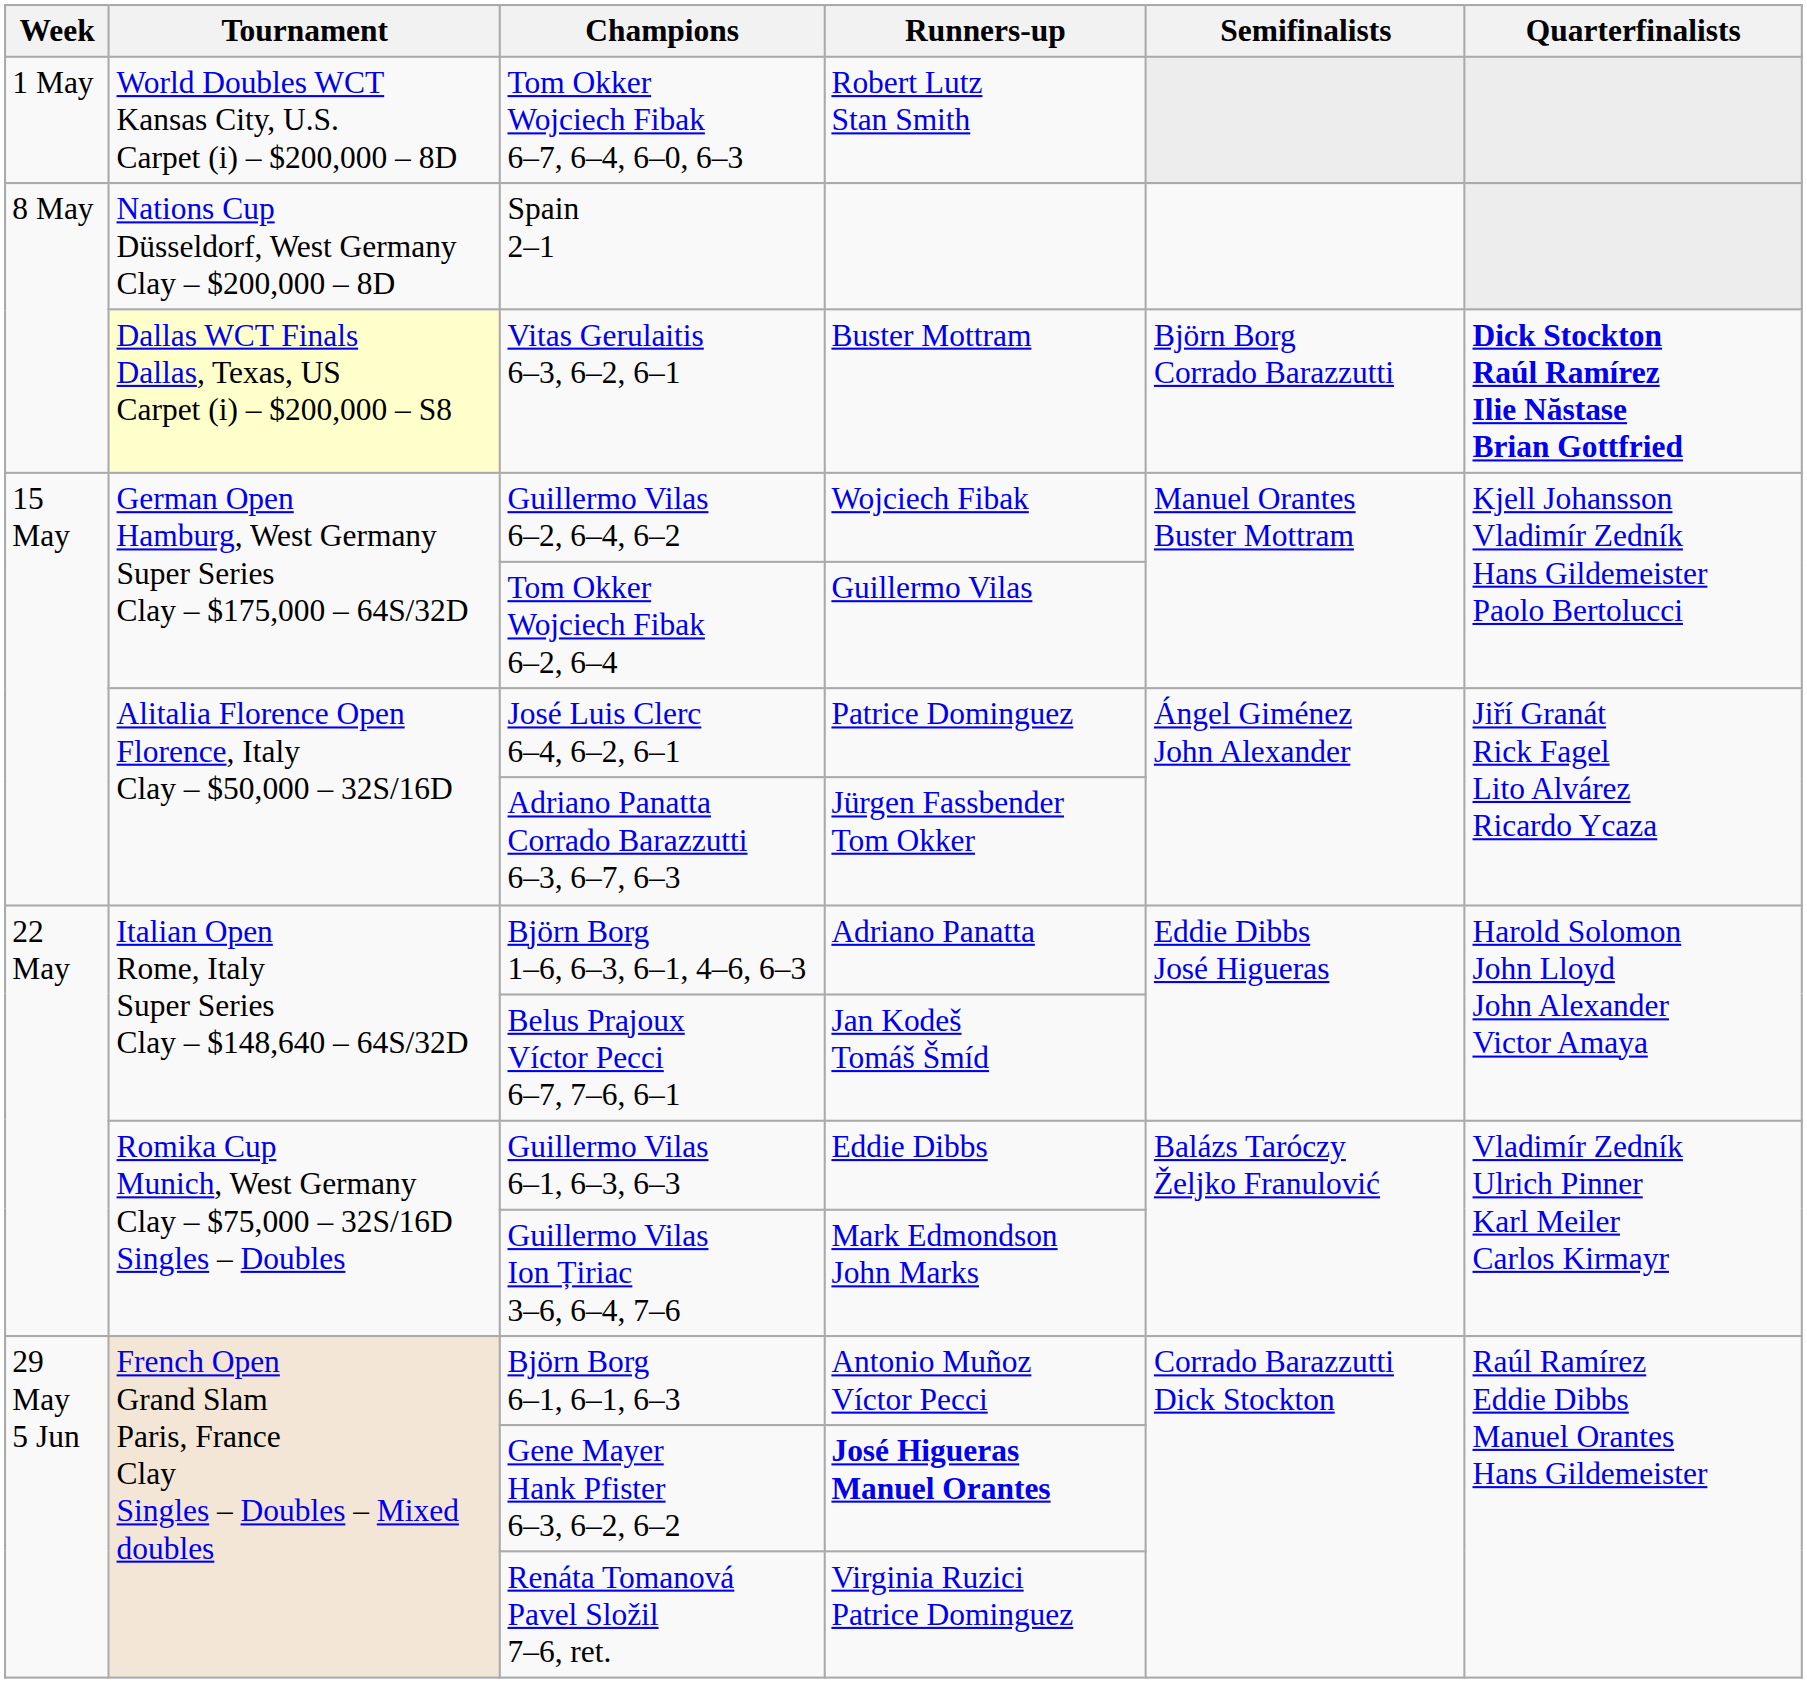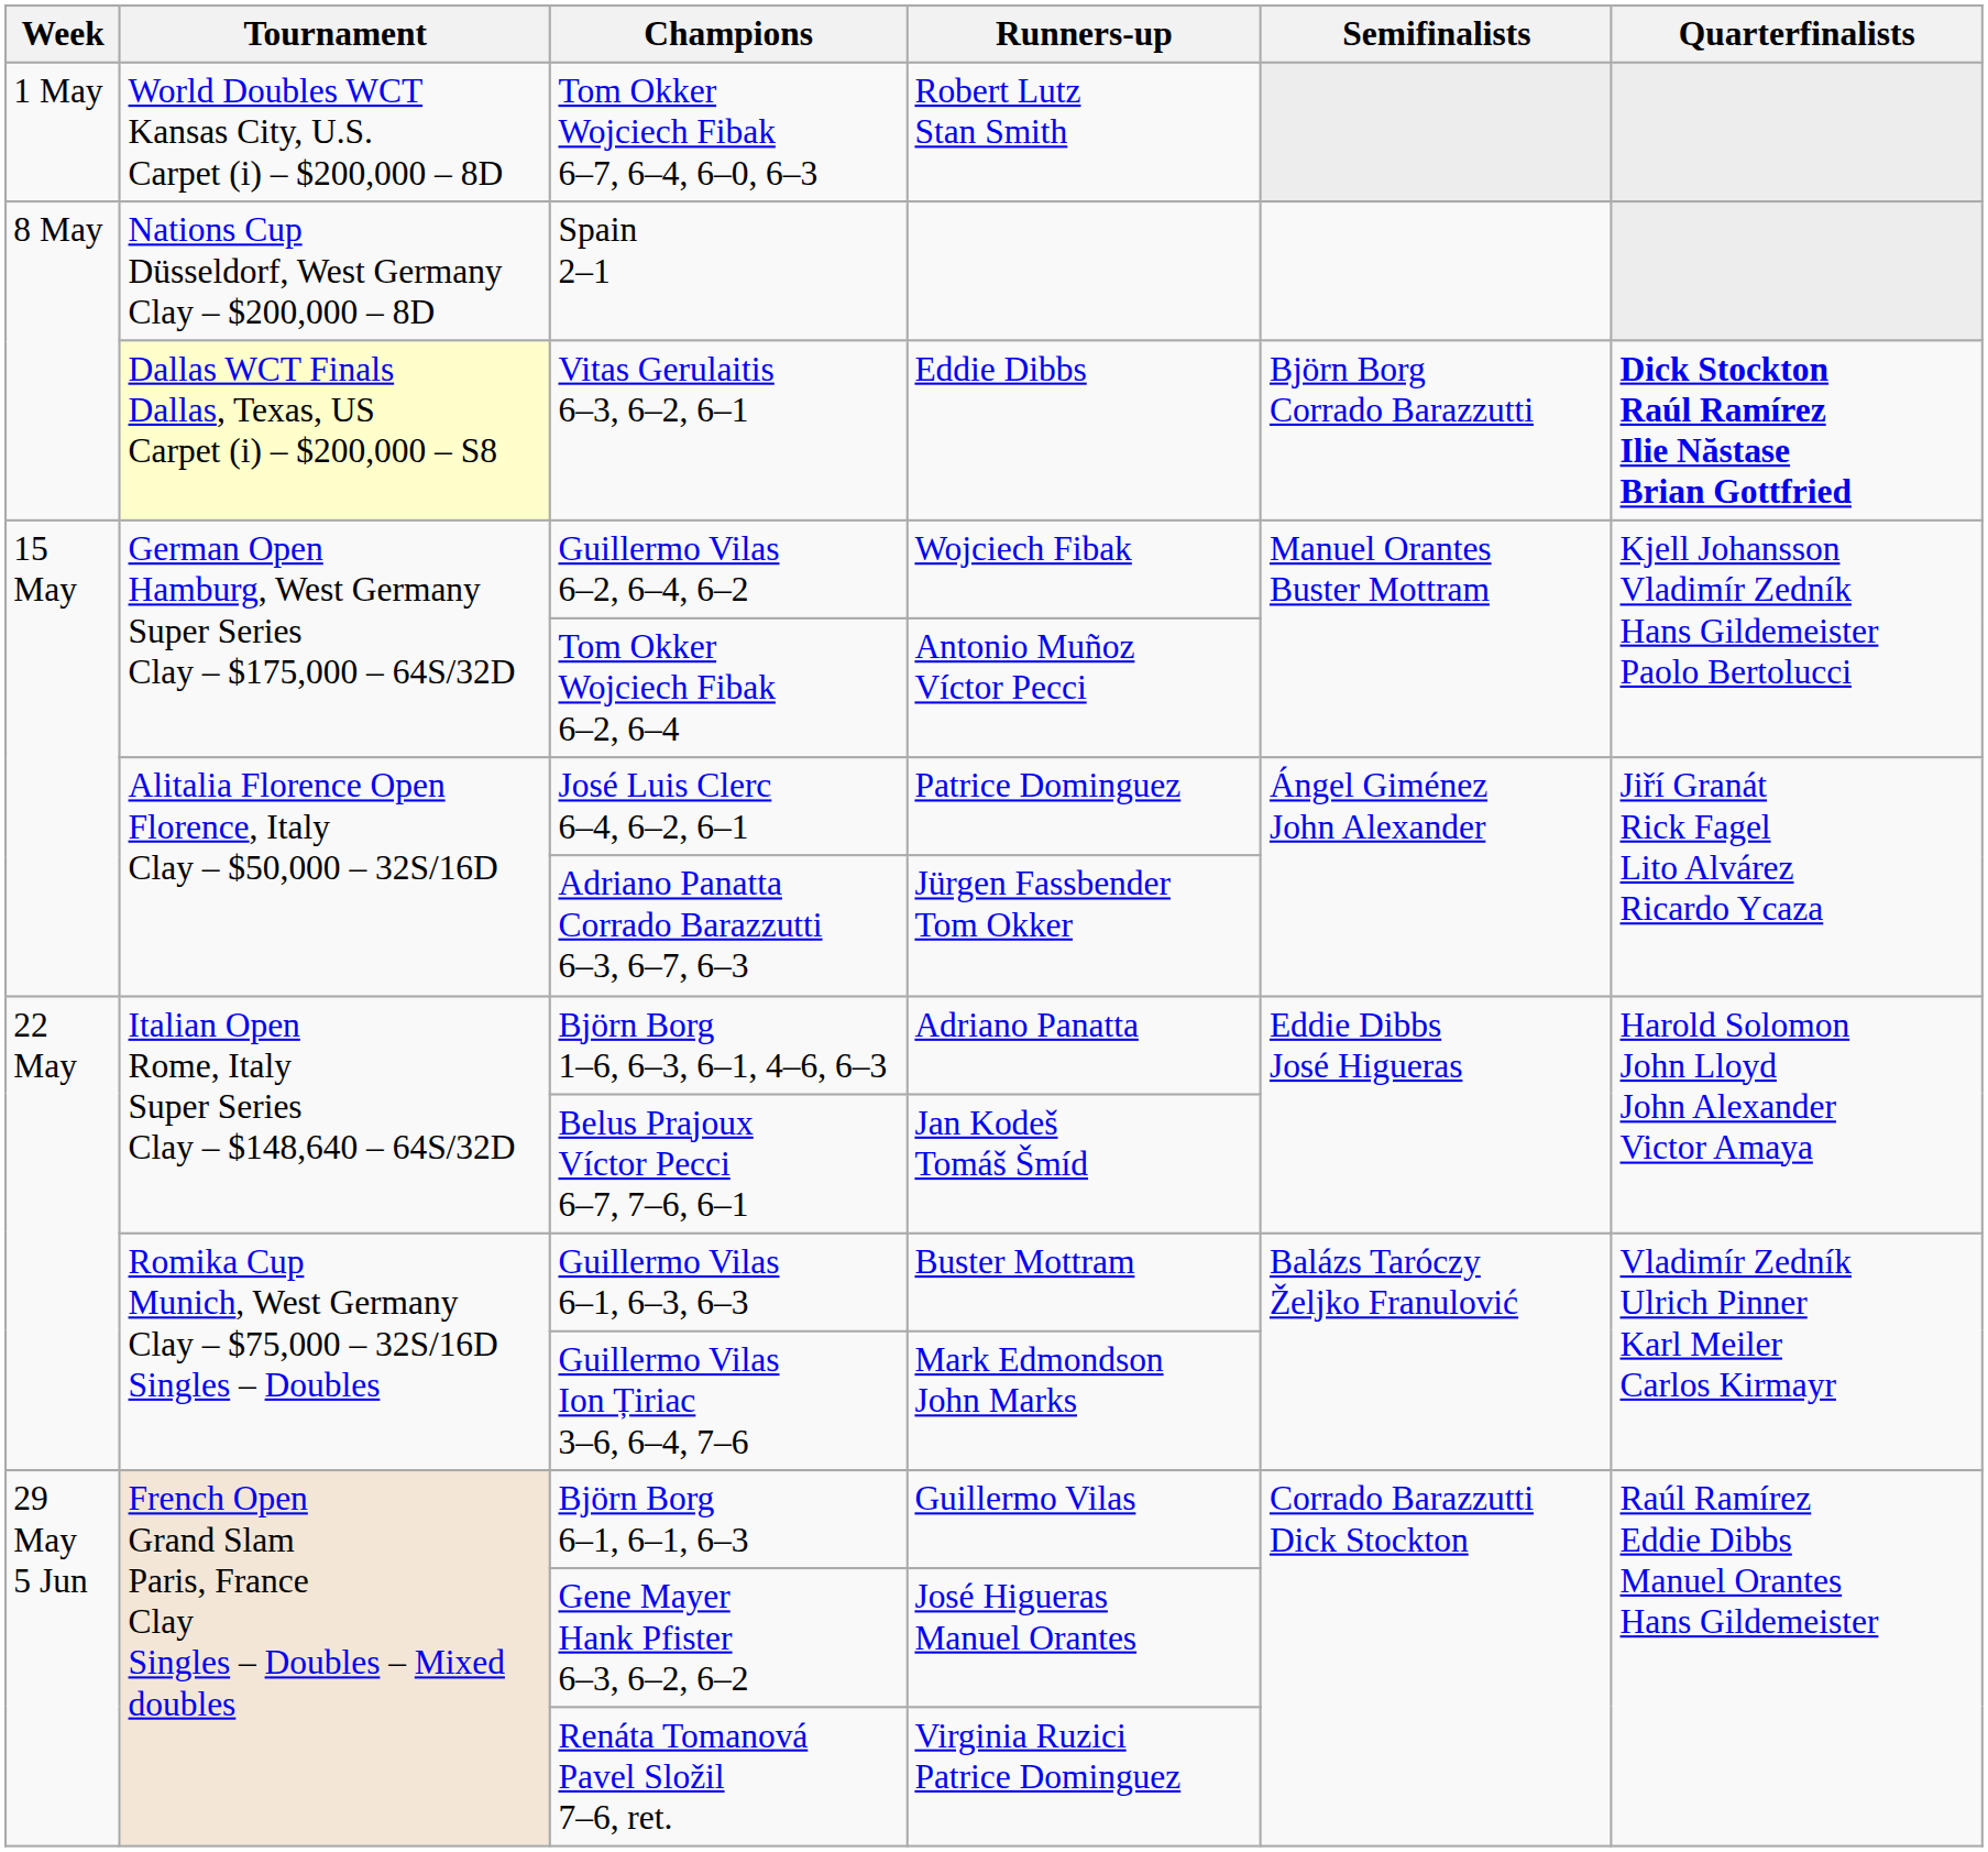Vitas Gerulaitis 6–3, 6–2, 6–1 | Runners-up: Buster Mottram -> Eddie Dibbs
Tom Okker Wojciech Fibak 6–2, 6–4 | Runners-up: Guillermo Vilas -> Antonio Muñoz Víctor Pecci
Guillermo Vilas 6–1, 6–3, 6–3 | Runners-up: Eddie Dibbs -> Buster Mottram
Björn Borg 6–1, 6–1, 6–3 | Runners-up: Antonio Muñoz Víctor Pecci -> Guillermo Vilas
Gene Mayer Hank Pfister 6–3, 6–2, 6–2 | Runners-up: bold -> normal
